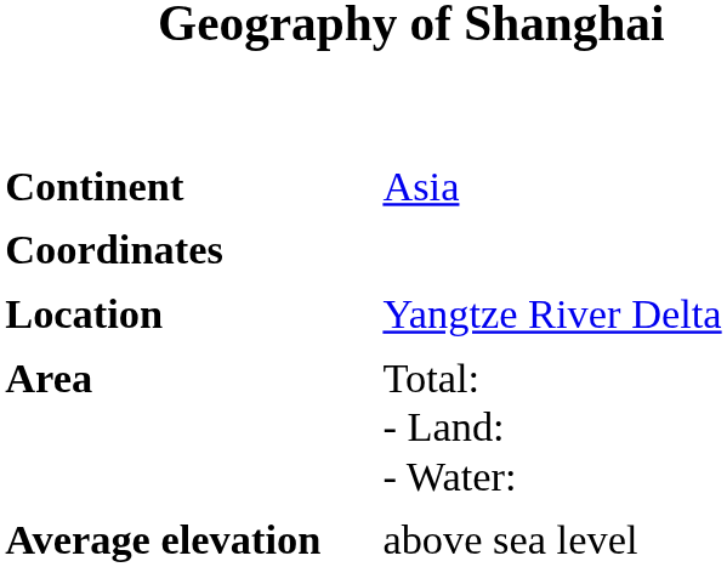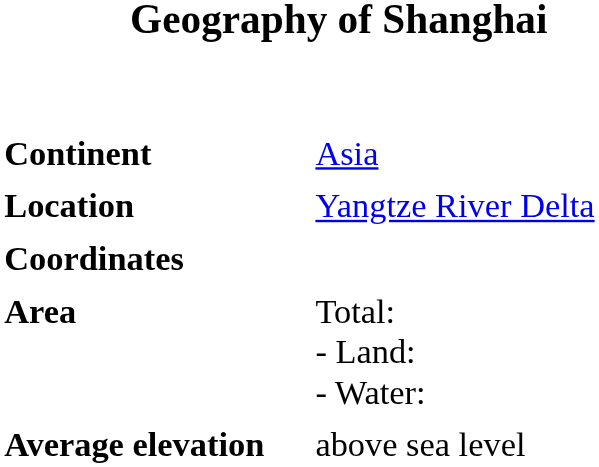rows swapped: Location <-> Coordinates
